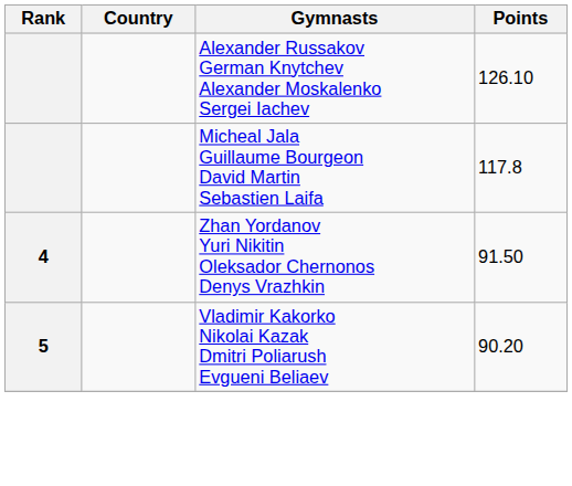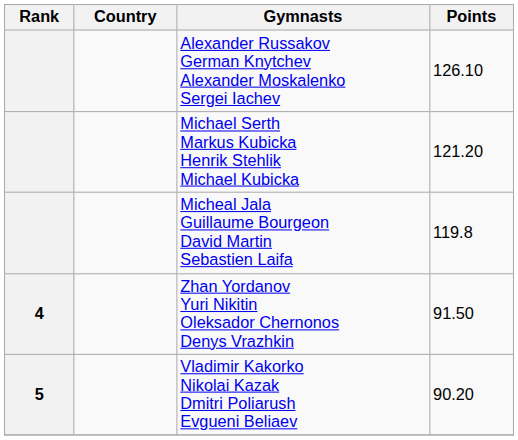+ row: Michael Serth Markus Kubicka Henrik Stehlik Michael Kubicka | 121.20
Micheal Jala Guillaume Bourgeon David Martin Sebastien Laifa | Points: 117.8 -> 119.8
